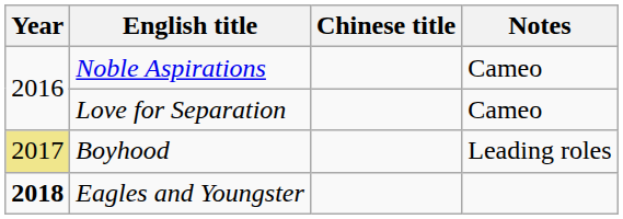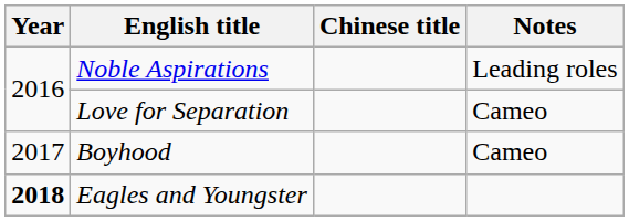Noble Aspirations | Notes: Cameo -> Leading roles
Boyhood | Year: khaki background -> no background
Boyhood | Notes: Leading roles -> Cameo
